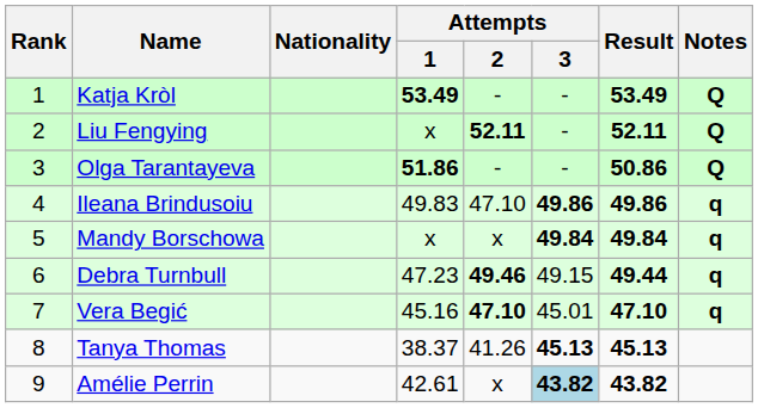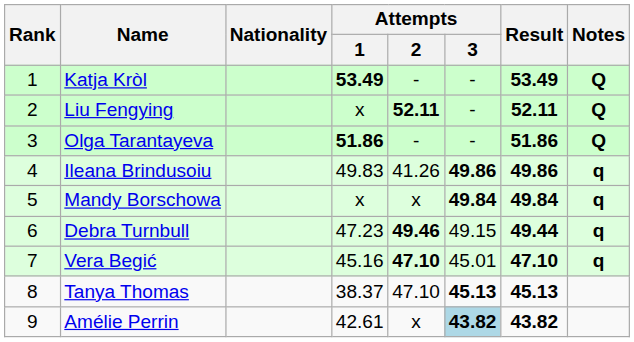Olga Tarantayeva | Result: 50.86 -> 51.86
Ileana Brindusoiu | Attempts / 2: 47.10 -> 41.26
Tanya Thomas | Attempts / 2: 41.26 -> 47.10
